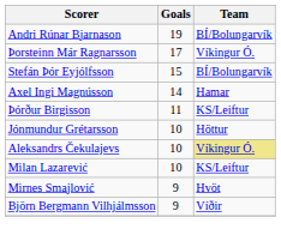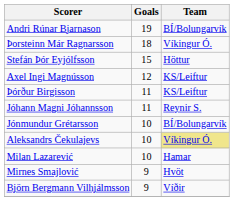Þorsteinn Már Ragnarsson | Goals: 17 -> 18
Stefán Þór Eyjólfsson | Team: BÍ/Bolungarvík -> Höttur
Axel Ingi Magnússon | Goals: 14 -> 12
Axel Ingi Magnússon | Team: Hamar -> KS/Leiftur
+ row: Jóhann Magni Jóhannsson | 11 | Reynir S.
Jónmundur Grétarsson | Team: Höttur -> BÍ/Bolungarvík
Milan Lazarević | Team: KS/Leiftur -> Hamar
